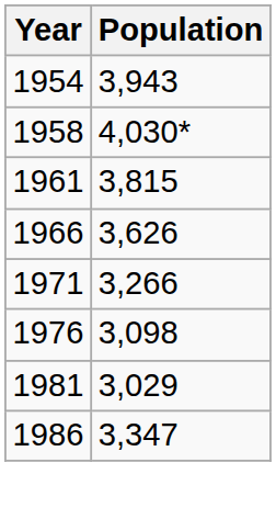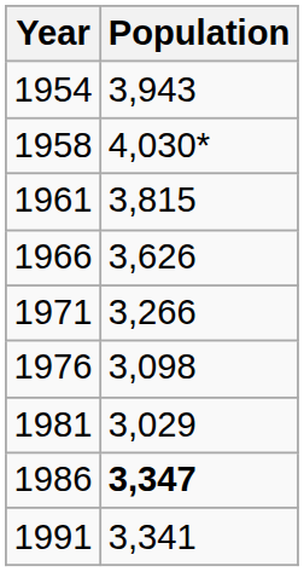1986 | Population: normal -> bold
+ row: 1991 | 3,341
